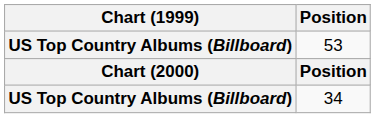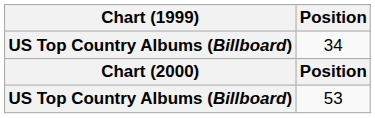rows swapped: 53 <-> 34
